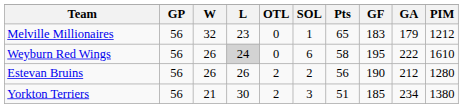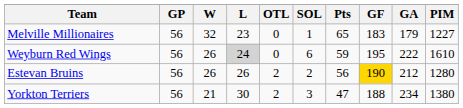Melville Millionaires | PIM: 1212 -> 1227
Weyburn Red Wings | Pts: 58 -> 59
Estevan Bruins | GF: no background -> gold background
Yorkton Terriers | Pts: 51 -> 47
Yorkton Terriers | GF: 185 -> 188
